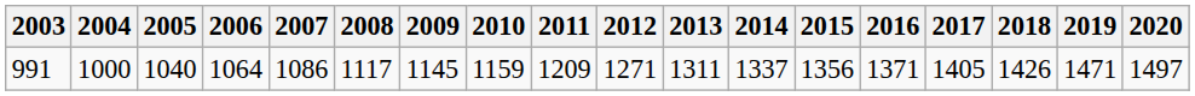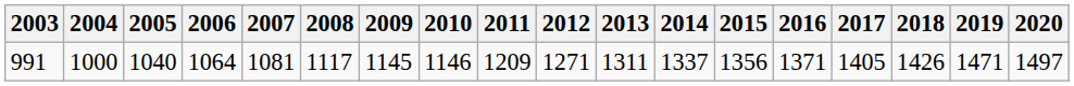991 | 2007: 1086 -> 1081
991 | 2010: 1159 -> 1146
